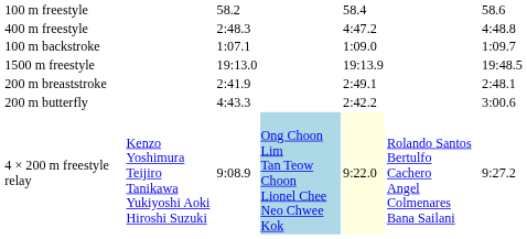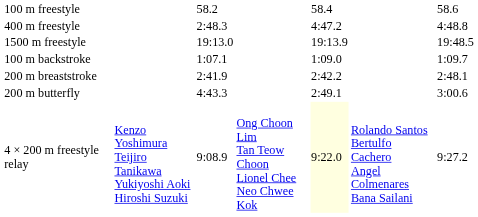rows swapped: 1500 m freestyle <-> 100 m backstroke
200 m breaststroke | column 5: 2:49.1 -> 2:42.2
200 m butterfly | column 5: 2:42.2 -> 2:49.1
4 × 200 m freestyle relay | column 4: lightblue background -> no background
